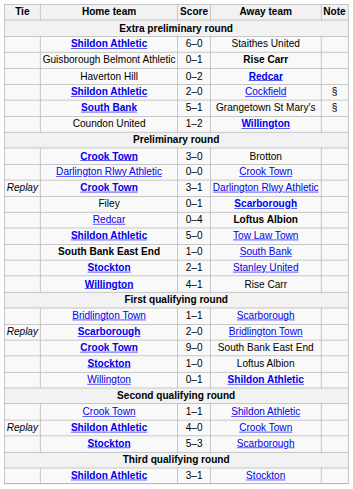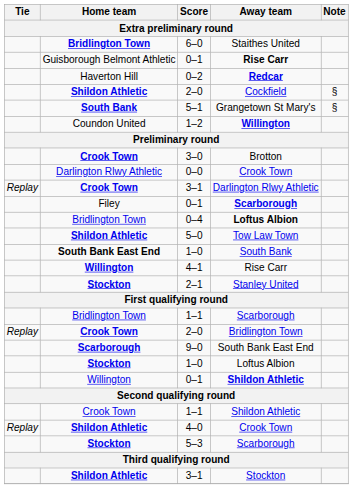6–0 | Home team: Shildon Athletic -> Bridlington Town
0–4 | Home team: Redcar -> Bridlington Town
rows swapped: 2–1 <-> 4–1
2–0 / Bridlington Town | Home team: Scarborough -> Crook Town
9–0 | Home team: Crook Town -> Scarborough
